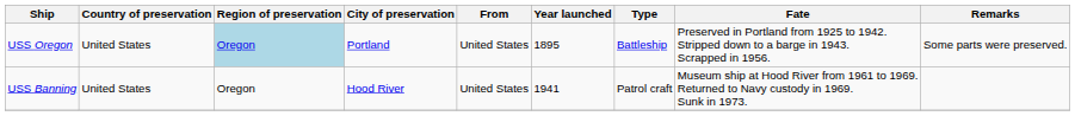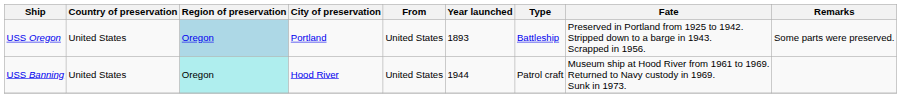USS Oregon | Year launched: 1895 -> 1893
USS Banning | Region of preservation: no background -> paleturquoise background
USS Banning | Year launched: 1941 -> 1944
